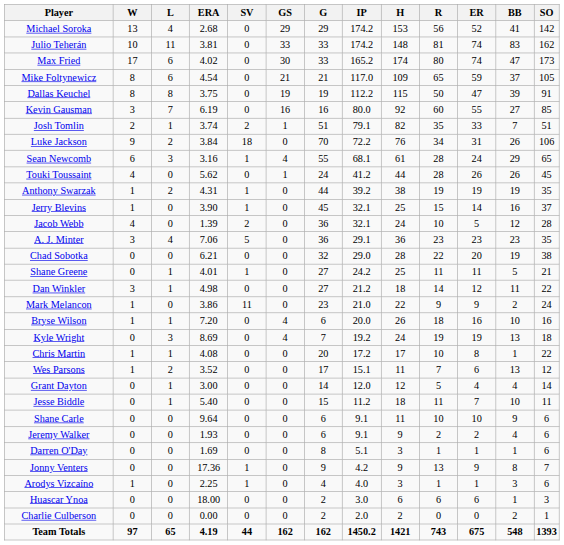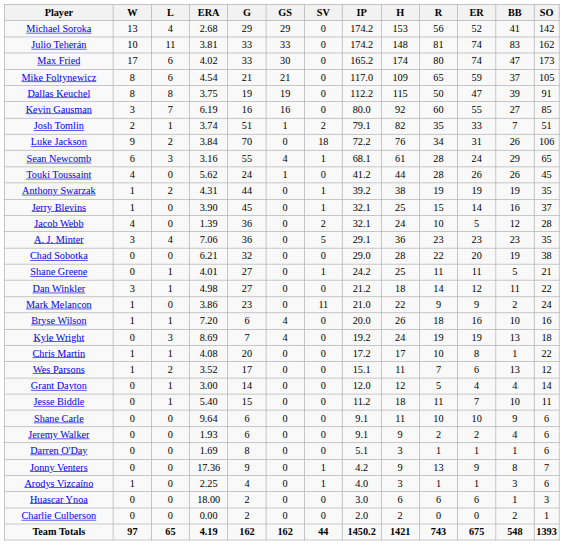columns swapped: G <-> SV
